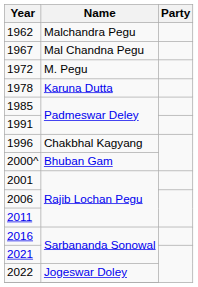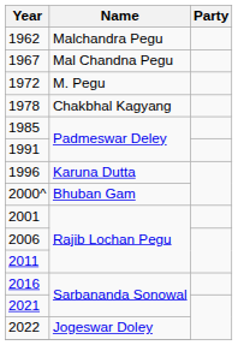1978 | Name: Karuna Dutta -> Chakbhal Kagyang
1996 | Name: Chakbhal Kagyang -> Karuna Dutta
